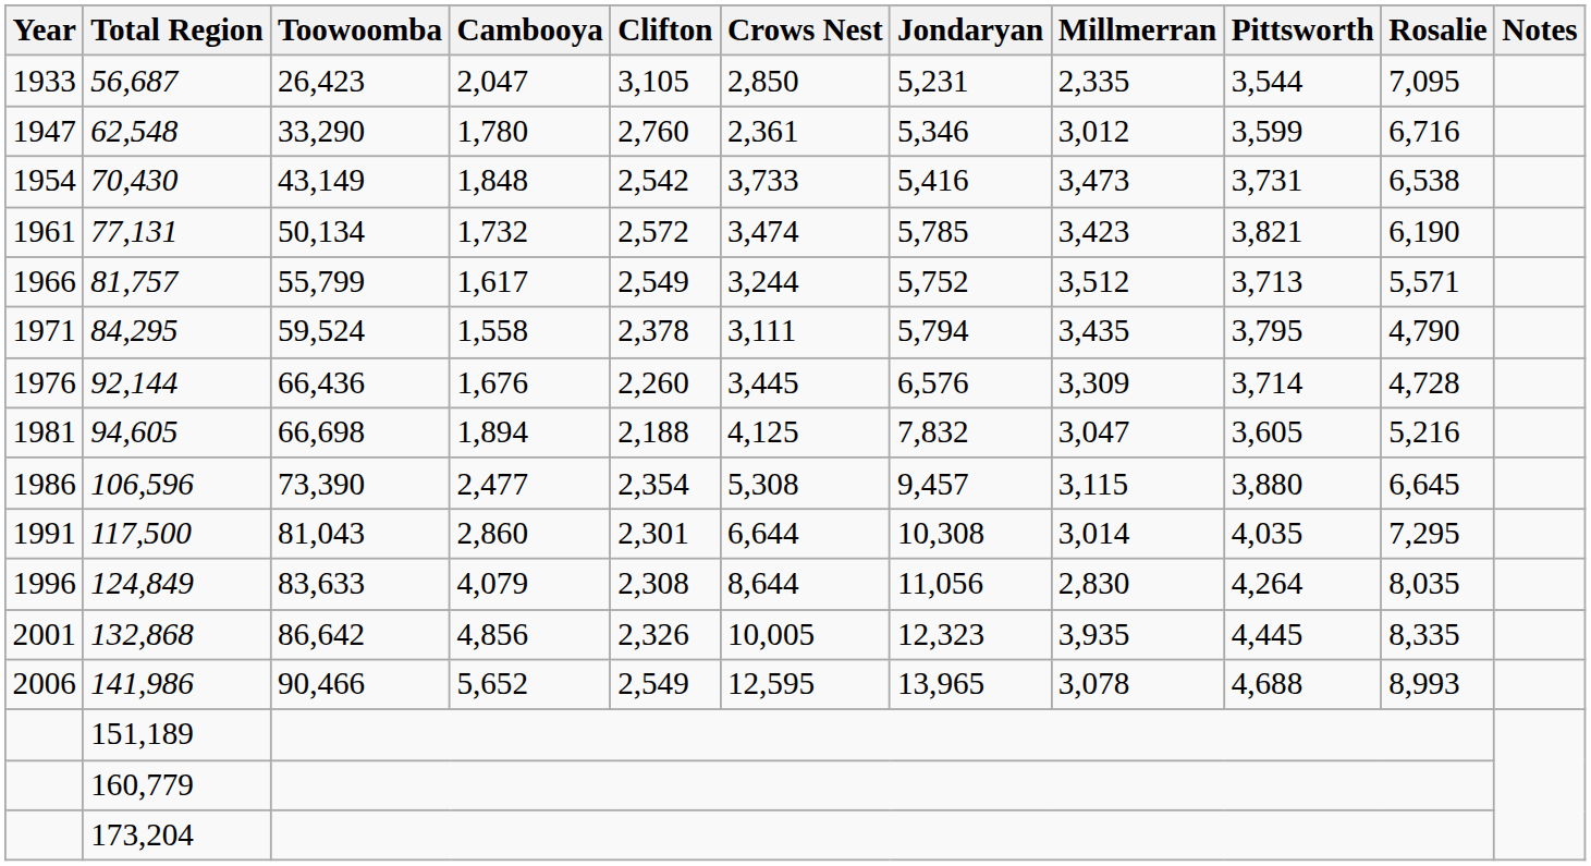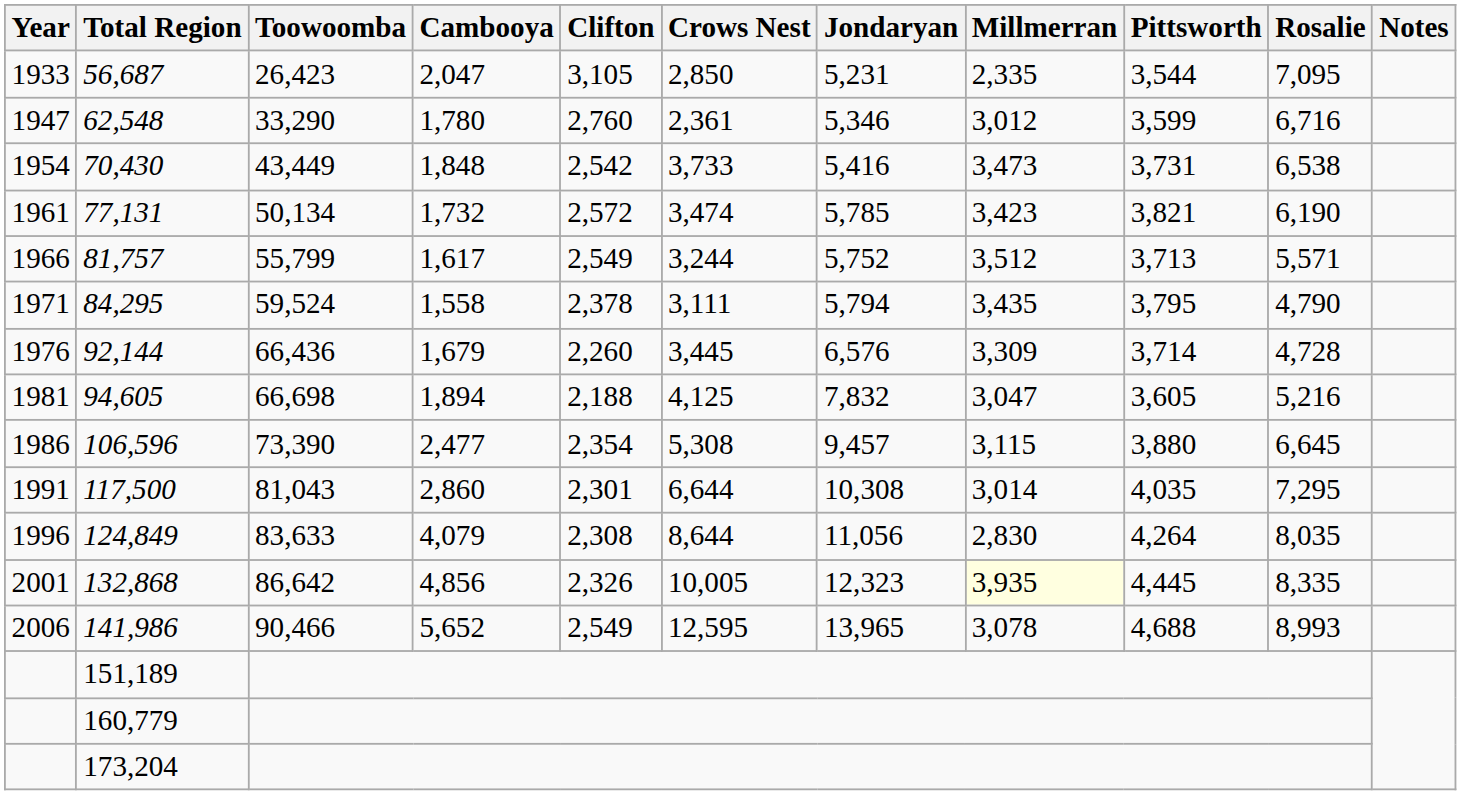70,430 | Toowoomba: 43,149 -> 43,449
92,144 | Cambooya: 1,676 -> 1,679
132,868 | Millmerran: no background -> lightyellow background
